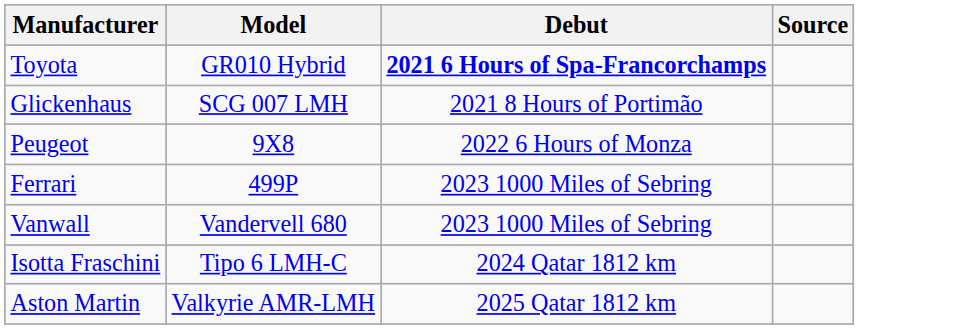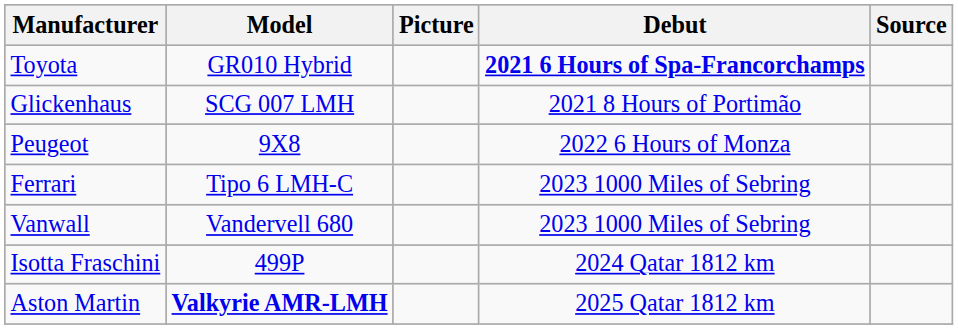+ column: Picture
Ferrari | Model: 499P -> Tipo 6 LMH-C
Isotta Fraschini | Model: Tipo 6 LMH-C -> 499P
Aston Martin | Model: normal -> bold
